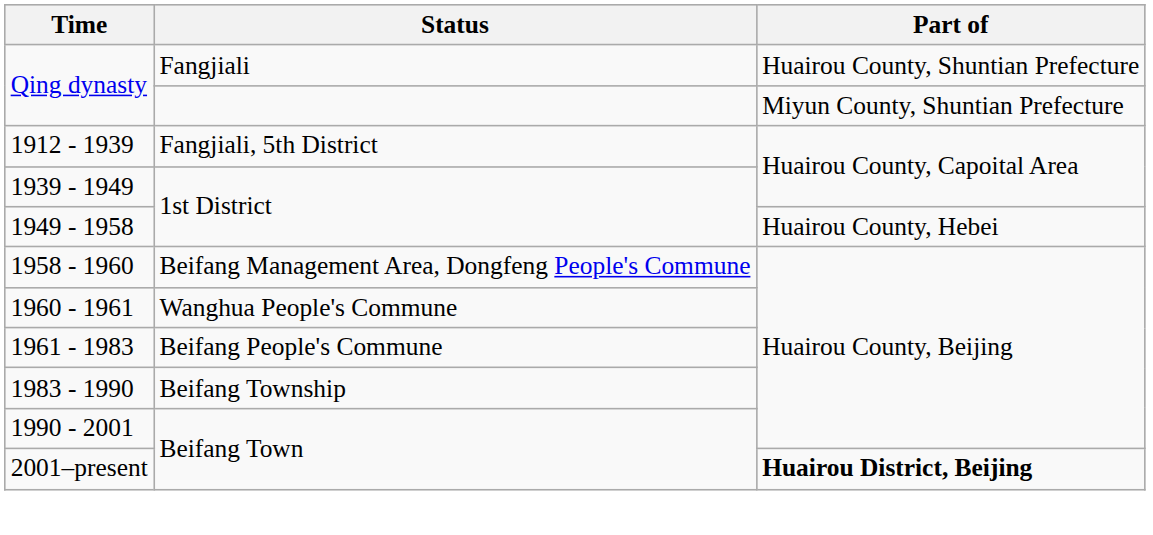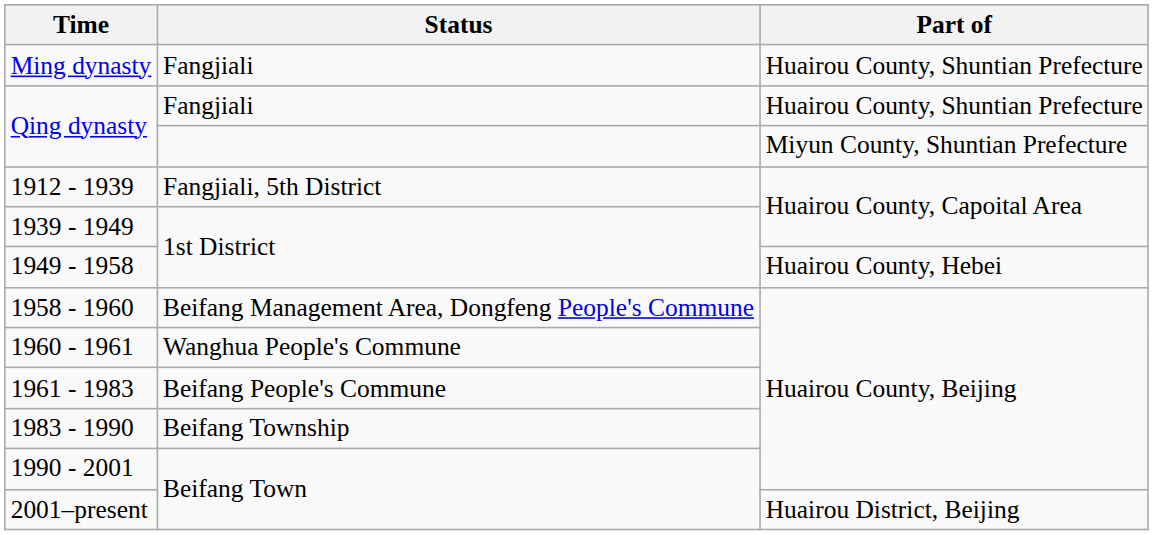+ row: Ming dynasty | Fangjiali | Huairou County, Shuntian Prefecture
2001–present | Part of: bold -> normal
